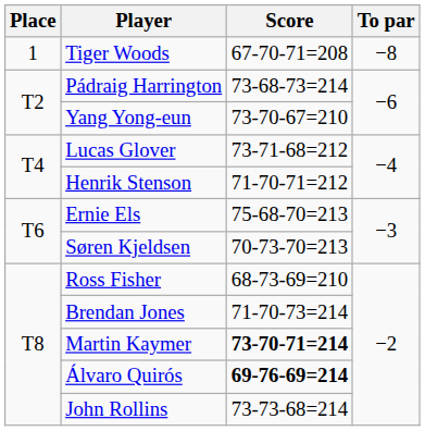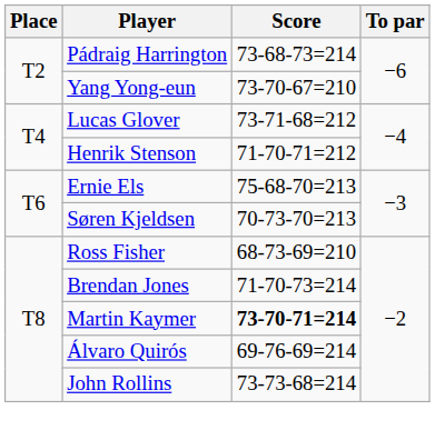- row: 1 | Tiger Woods | 67-70-71=208 | −8
Álvaro Quirós | Score: bold -> normal
